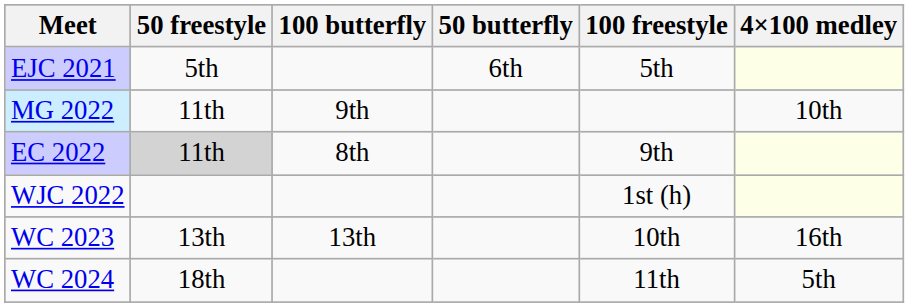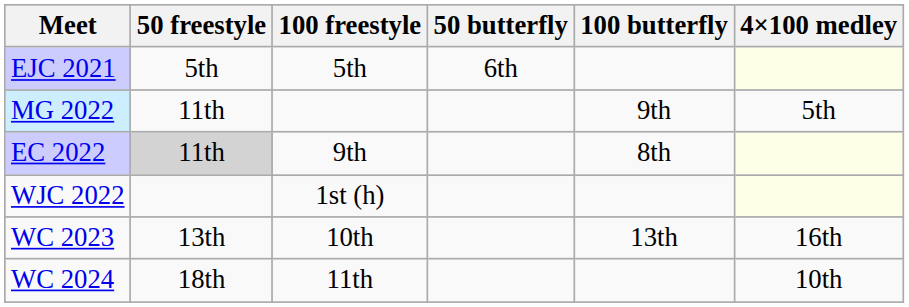columns swapped: 100 freestyle <-> 100 butterfly
MG 2022 | 4×100 medley: 10th -> 5th
WC 2024 | 4×100 medley: 5th -> 10th
